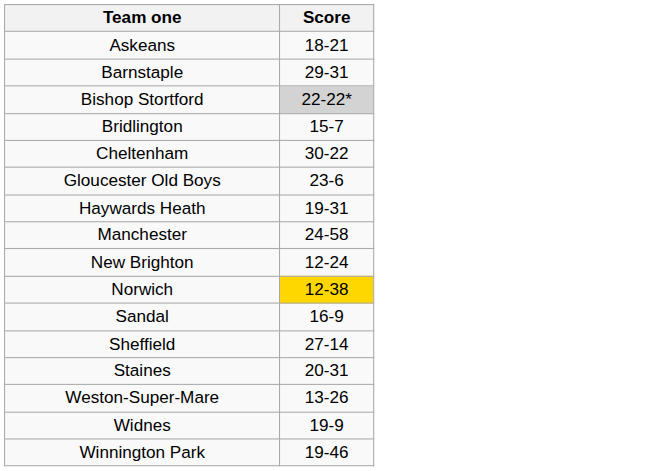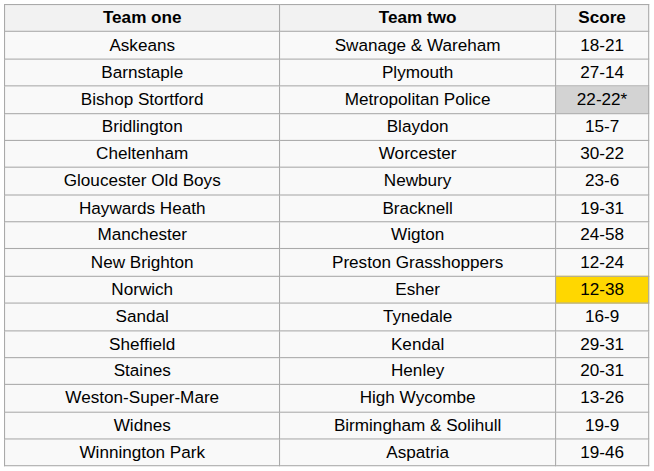+ column: Team two | Swanage & Wareham | Plymouth | Metropolitan Police | Blaydon | Worcester | Newbury | Bracknell | Wigton | Preston Grasshoppers | Esher | Tynedale | Kendal | Henley | High Wycombe | Birmingham & Solihull | Aspatria
Barnstaple | Score: 29-31 -> 27-14
Sheffield | Score: 27-14 -> 29-31
